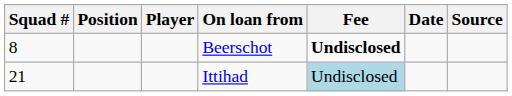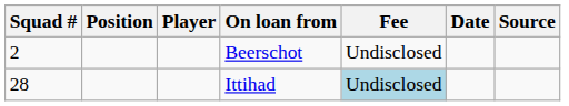Beerschot | Squad #: 8 -> 2
Beerschot | Fee: bold -> normal
Ittihad | Squad #: 21 -> 28
